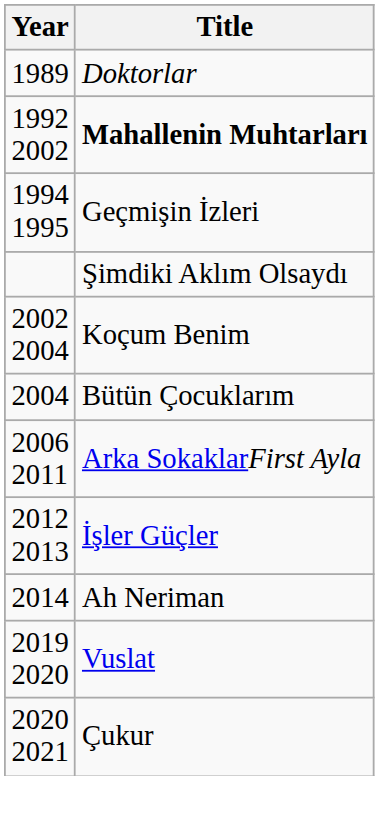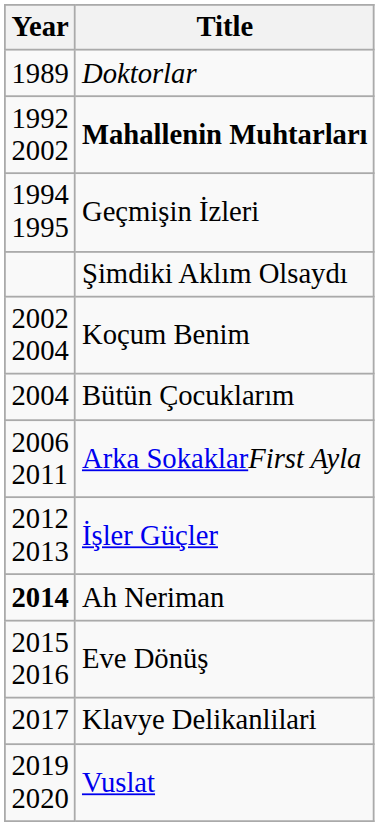Ah Neriman | Year: normal -> bold
+ row: 2015 2016 | Eve Dönüş
+ row: 2017 | Klavye Delikanlilari
- row: 2020 2021 | Çukur
